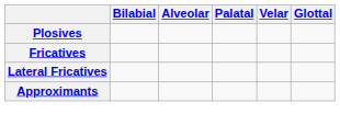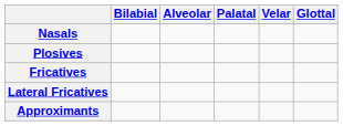+ row: Nasals
